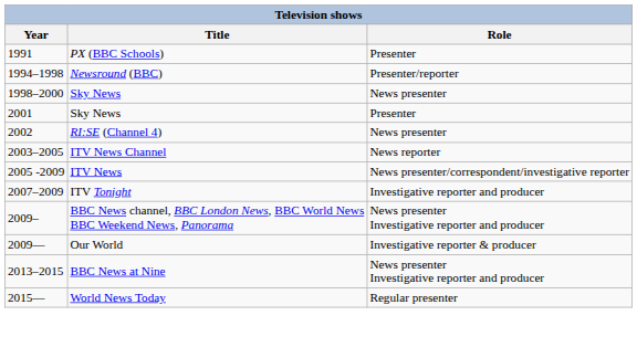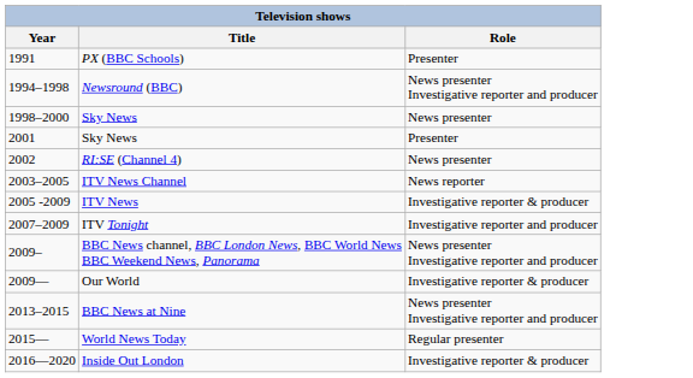Newsround (BBC) | Role: Presenter/reporter -> News presenter Investigative reporter and producer
ITV News | Role: News presenter/correspondent/investigative reporter -> Investigative reporter & producer
+ row: 2016—2020 | Inside Out London | Investigative reporter & producer
